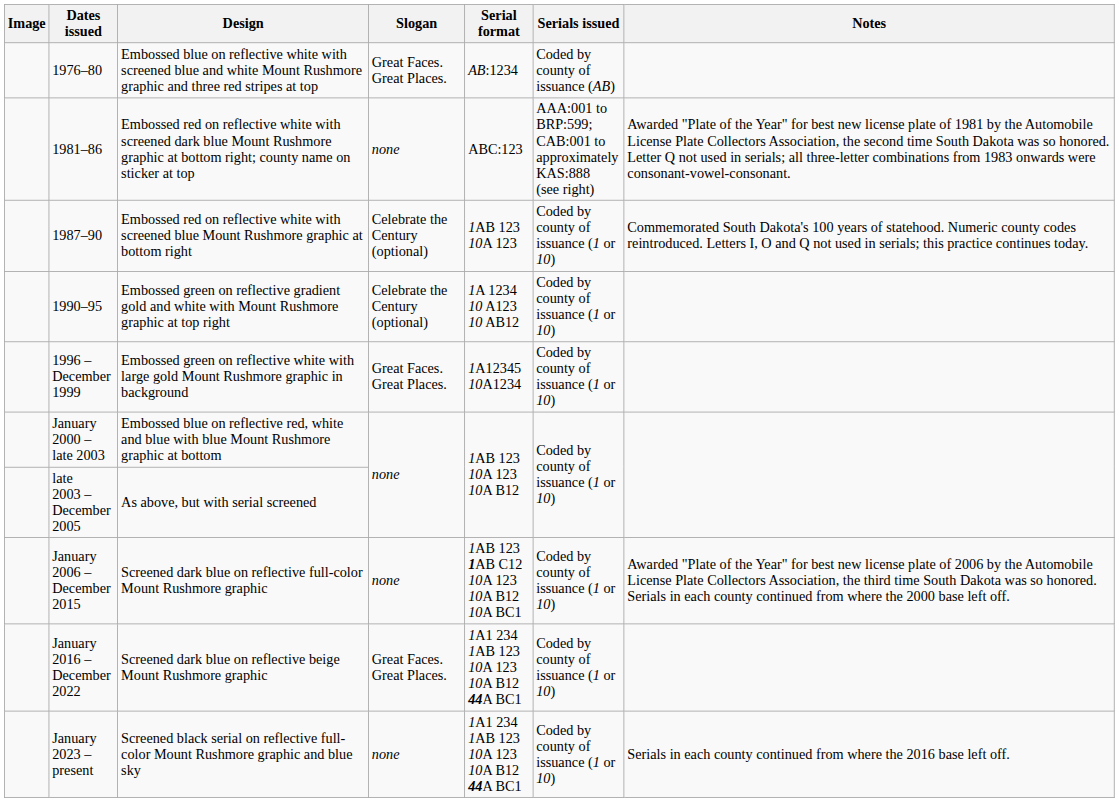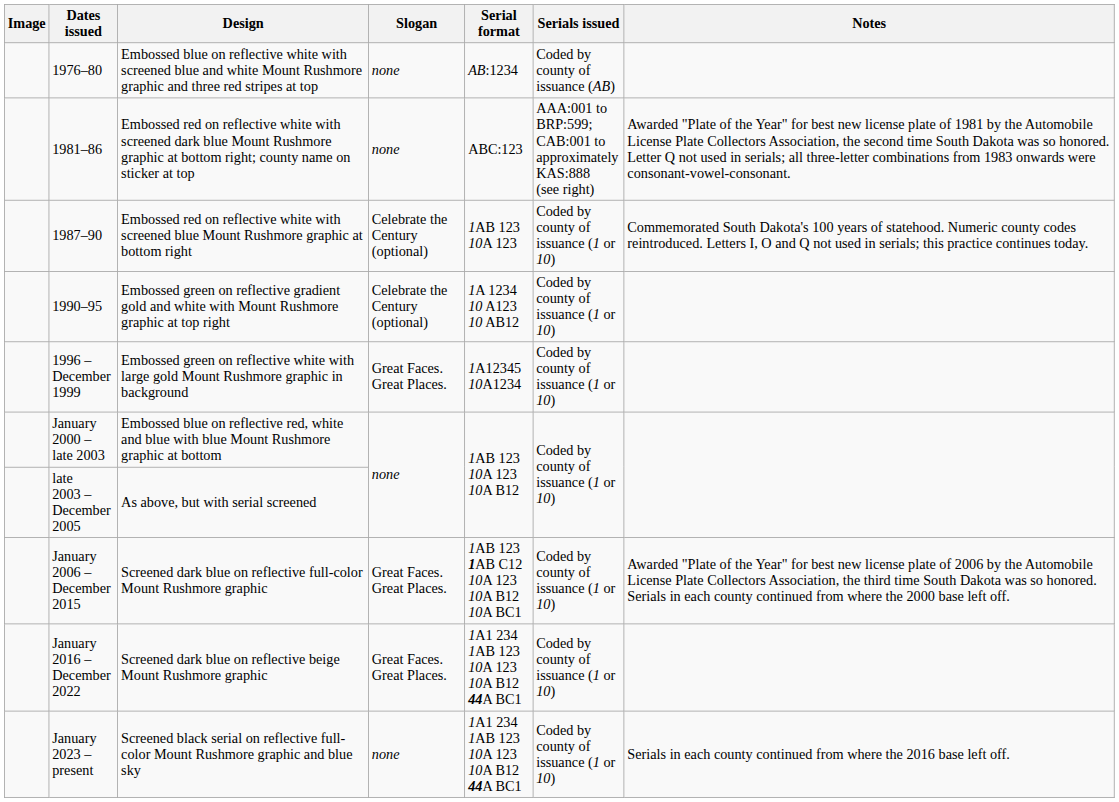1976–80 | Slogan: Great Faces. Great Places. -> none
January 2006 – December 2015 | Slogan: none -> Great Faces. Great Places.
